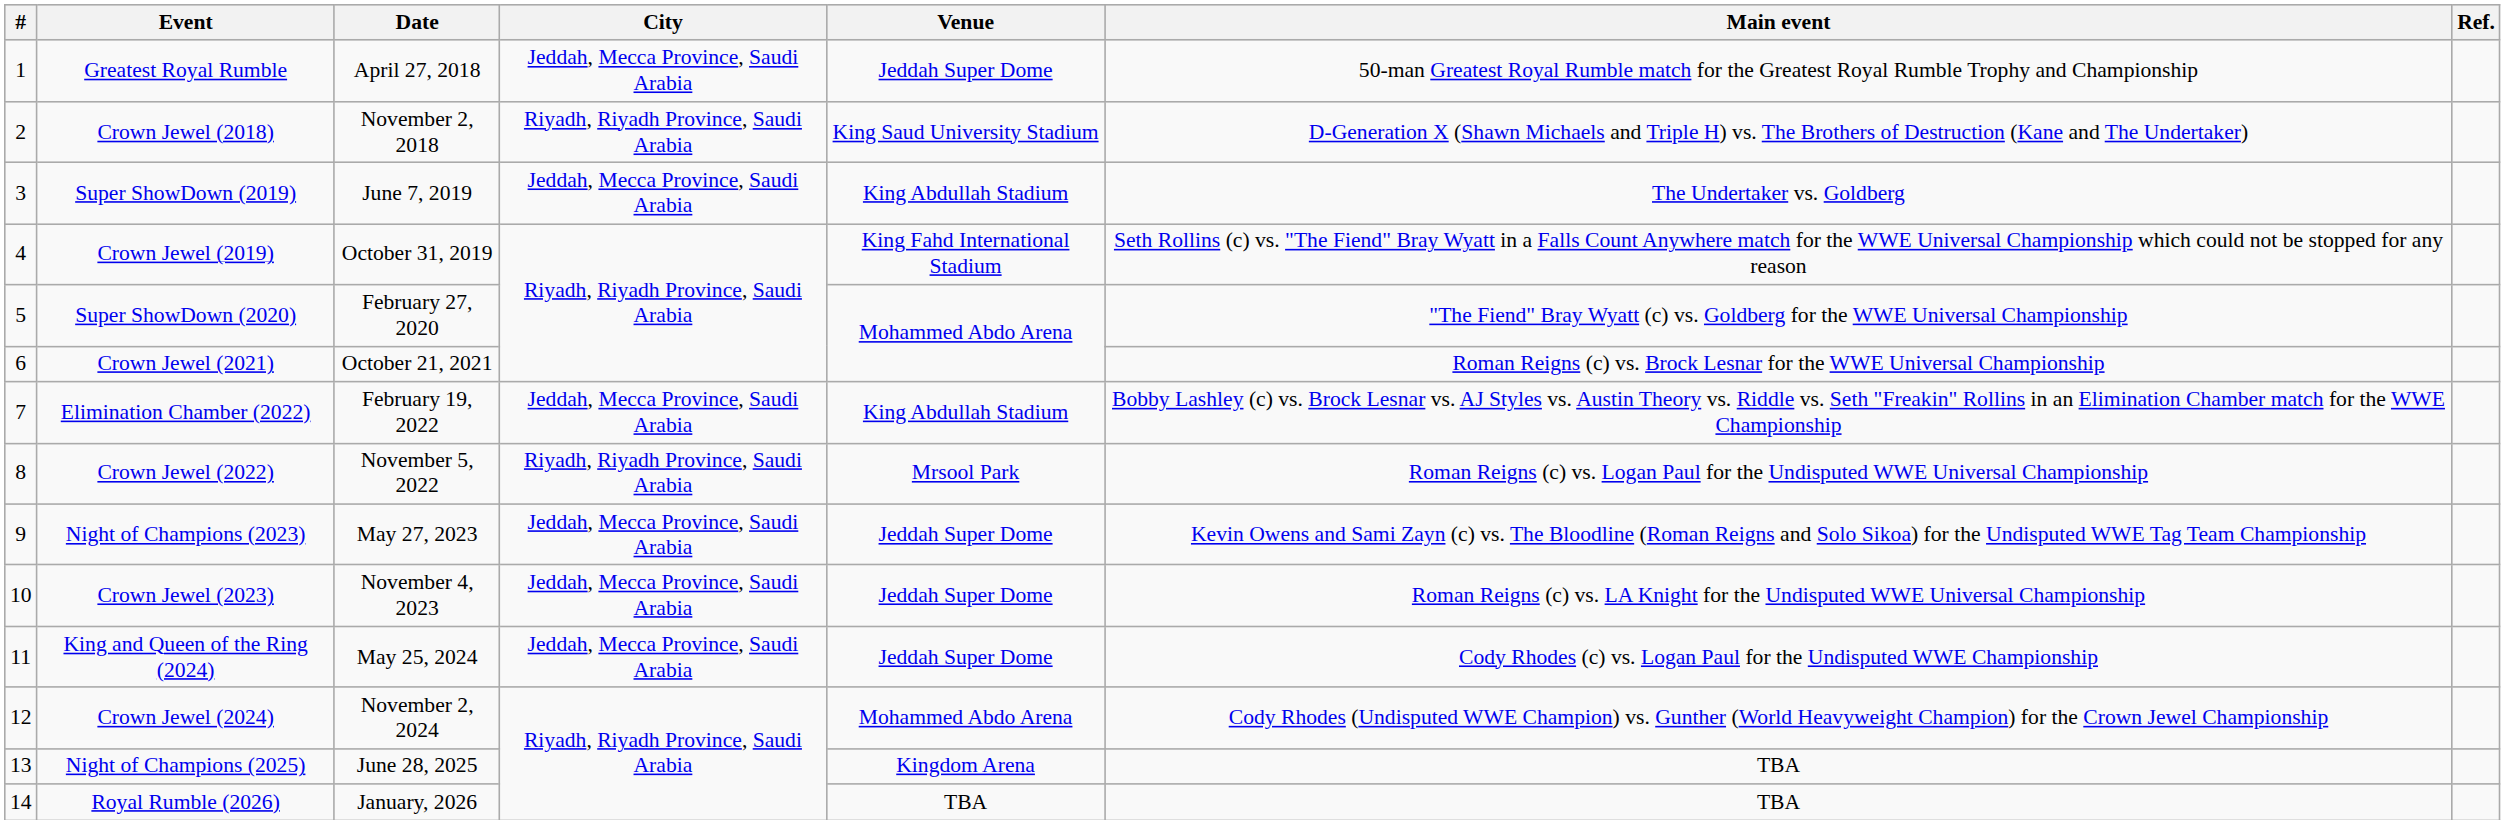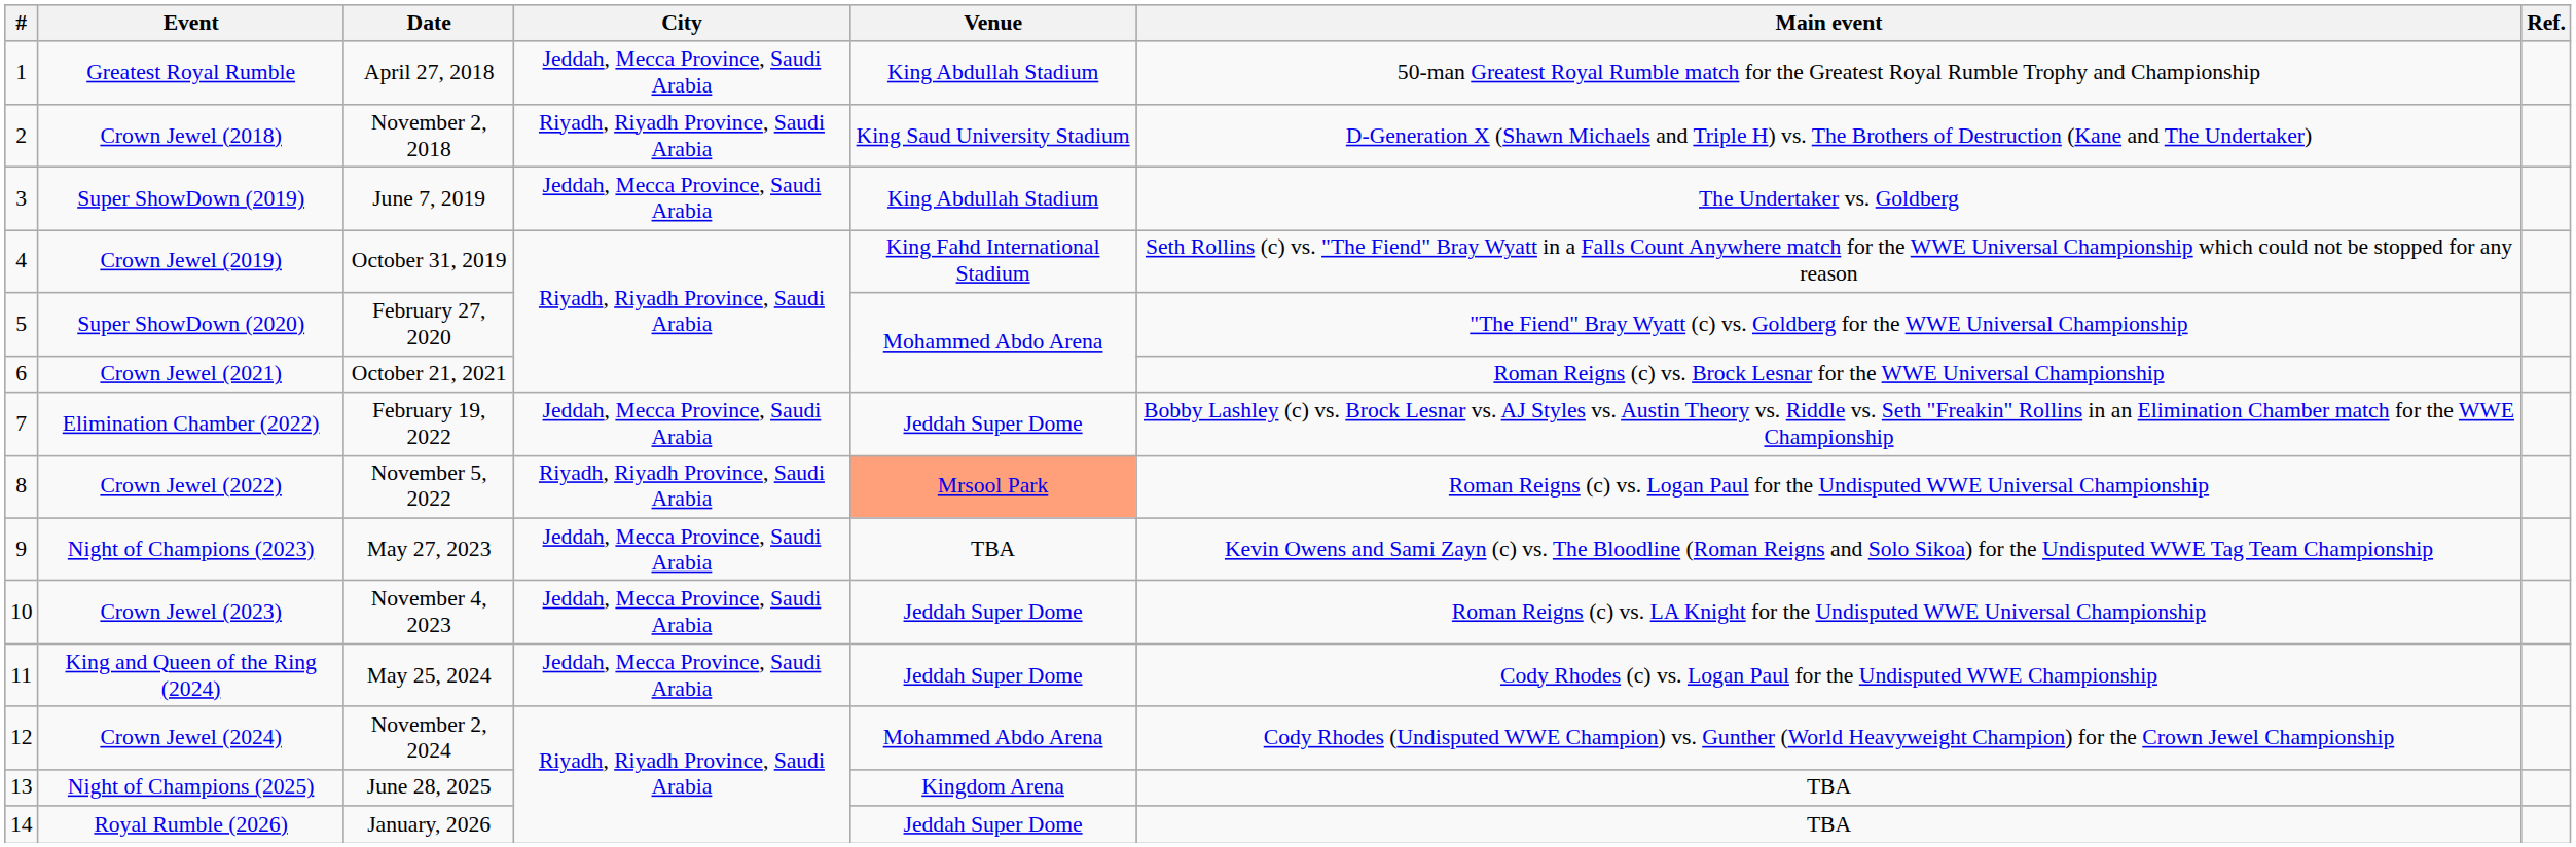Greatest Royal Rumble | Venue: Jeddah Super Dome -> King Abdullah Stadium
Elimination Chamber (2022) | Venue: King Abdullah Stadium -> Jeddah Super Dome
Crown Jewel (2022) | Venue: no background -> lightsalmon background
Night of Champions (2023) | Venue: Jeddah Super Dome -> TBA
Royal Rumble (2026) | Venue: TBA -> Jeddah Super Dome
